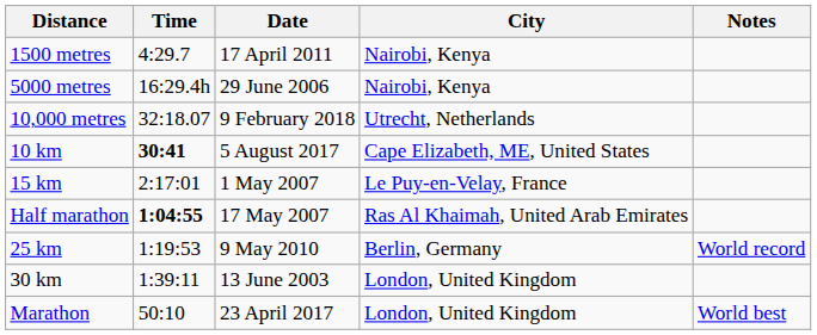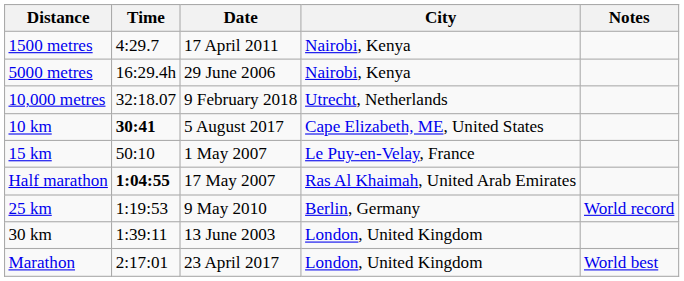15 km | Time: 2:17:01 -> 50:10
Marathon | Time: 50:10 -> 2:17:01
